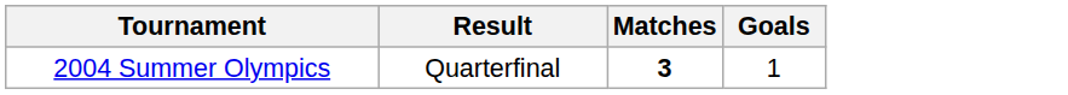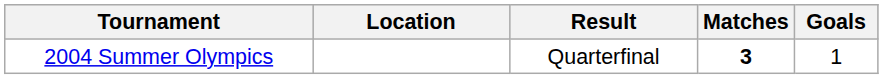+ column: Location
